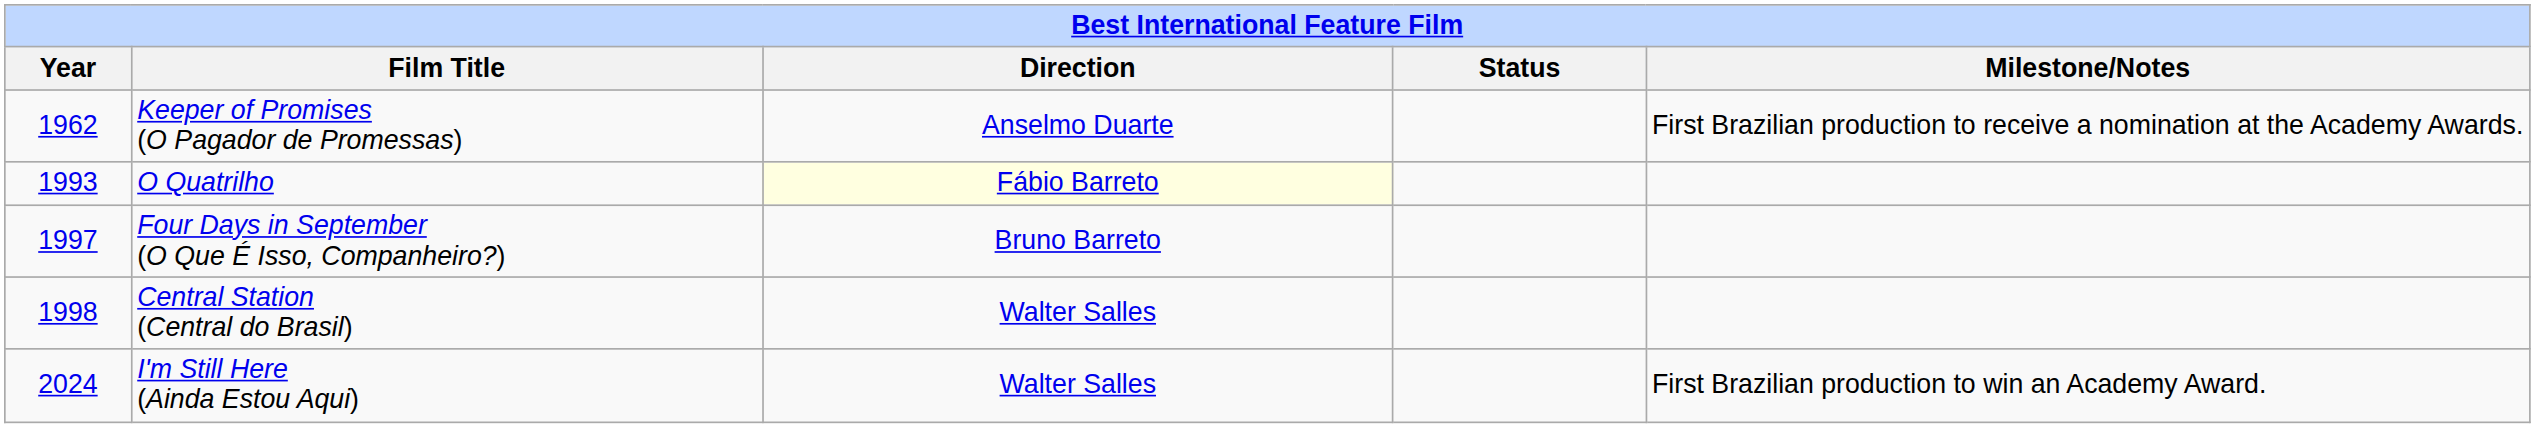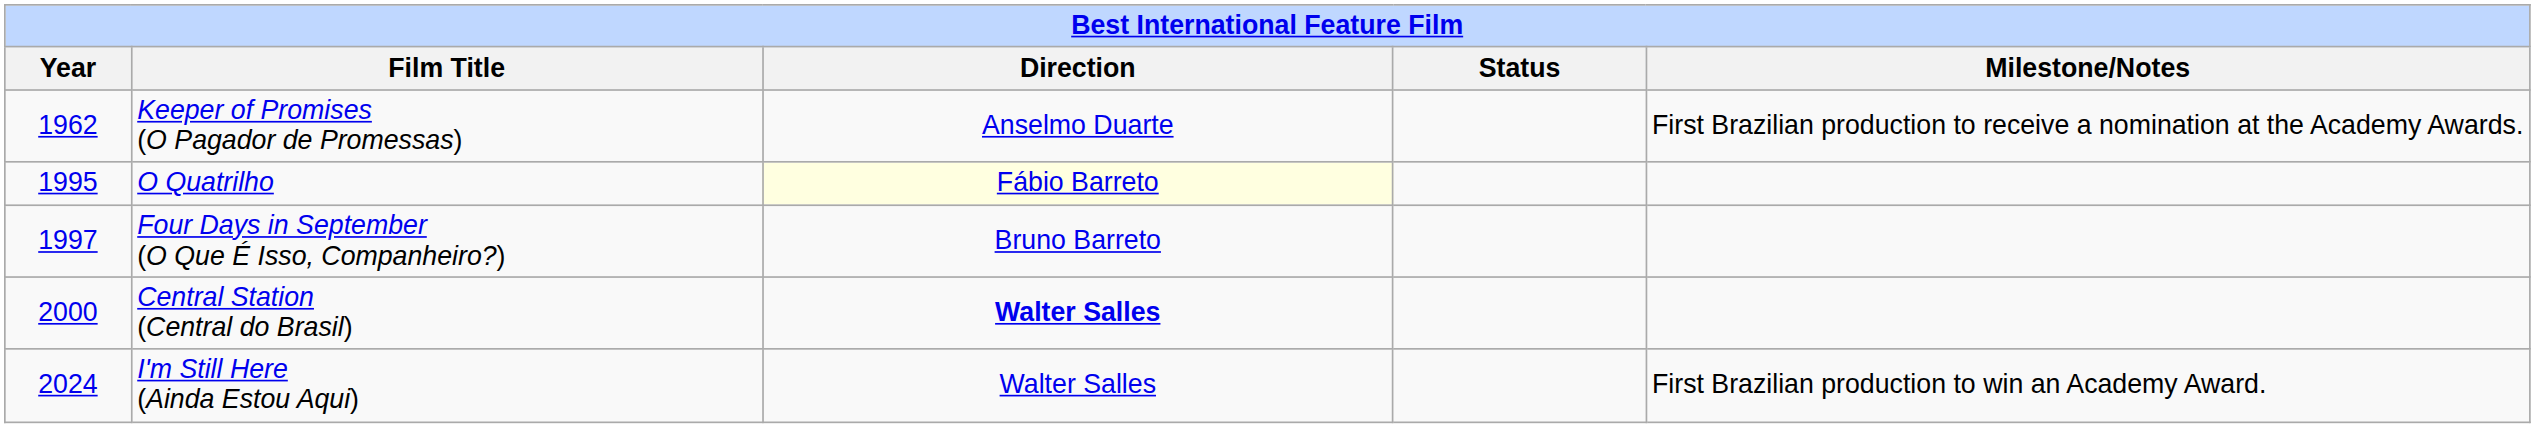O Quatrilho | Year: 1993 -> 1995
Central Station (Central do Brasil) | Year: 1998 -> 2000
Central Station (Central do Brasil) | Direction: normal -> bold
